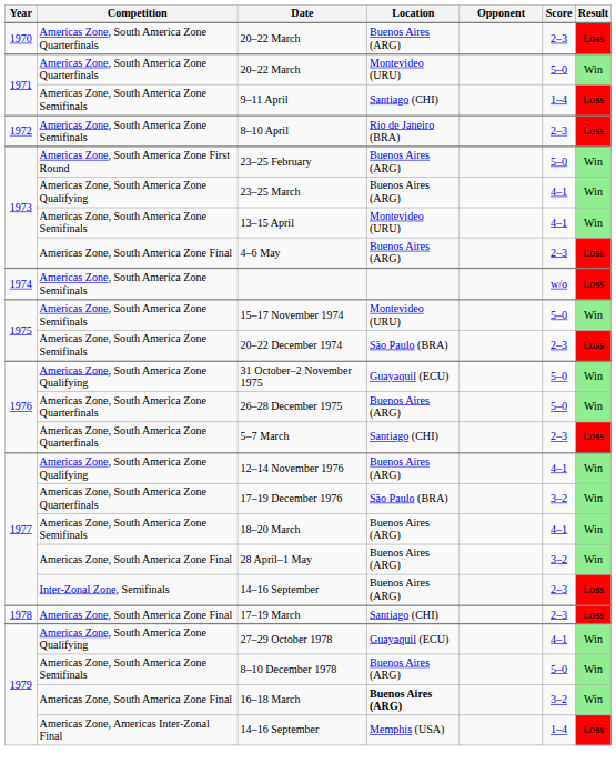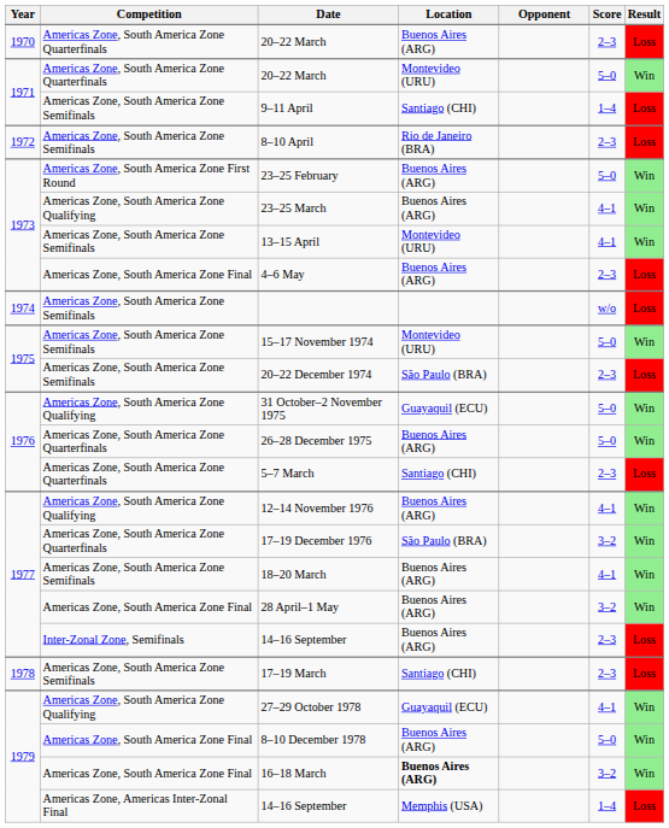17–19 March | Competition: Americas Zone, South America Zone Final -> Americas Zone, South America Zone Semifinals
8–10 December 1978 | Competition: Americas Zone, South America Zone Semifinals -> Americas Zone, South America Zone Final
